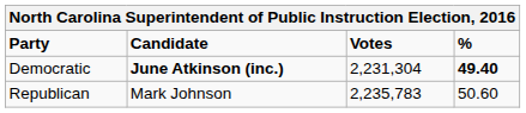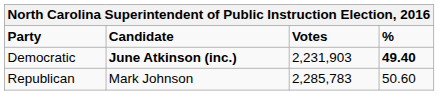Democratic | Votes: 2,231,304 -> 2,231,903
Republican | Votes: 2,235,783 -> 2,285,783
